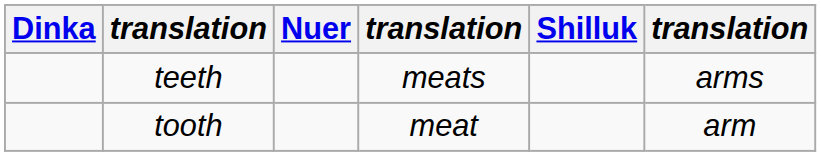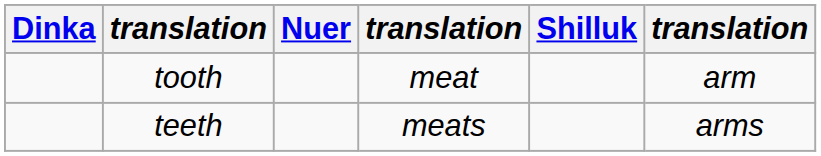rows swapped: tooth <-> teeth
